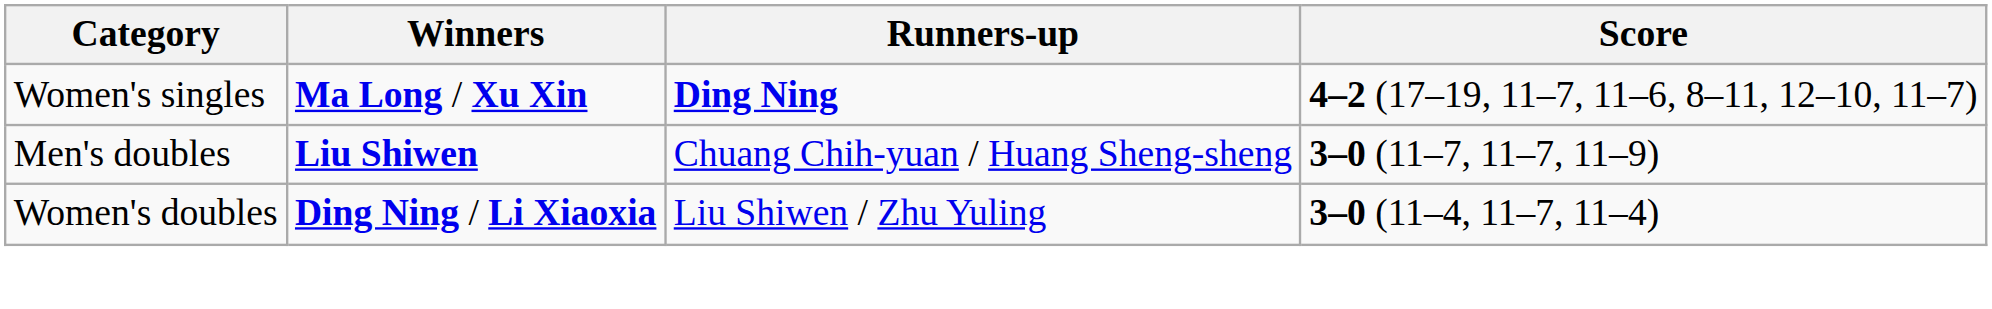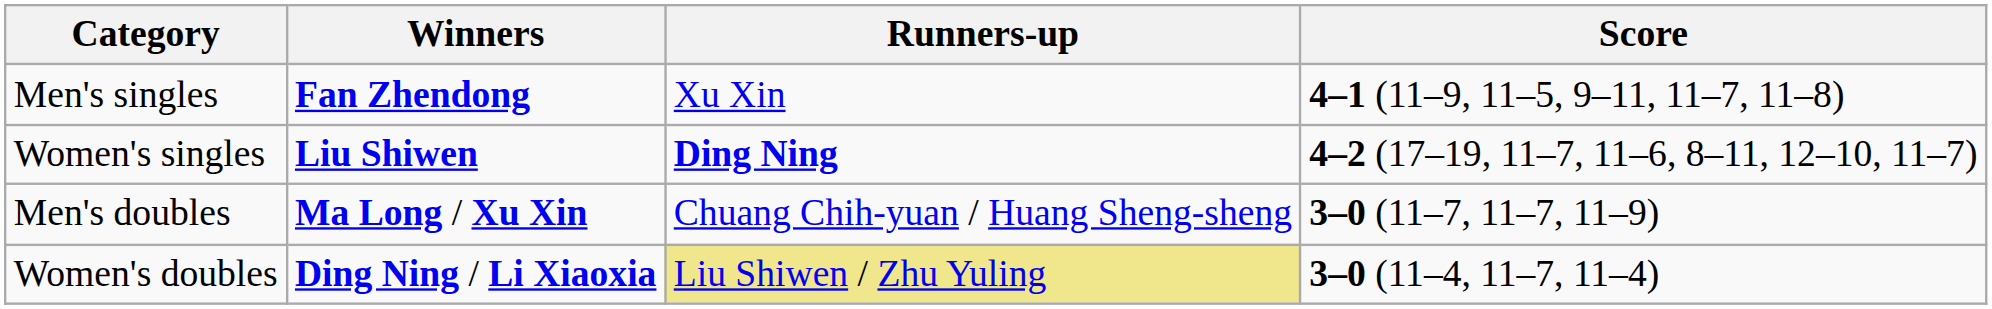+ row: Men's singles | Fan Zhendong | Xu Xin | 4–1 (11–9, 11–5, 9–11, 11–7, 11–8)
Women's singles | Winners: Ma Long / Xu Xin -> Liu Shiwen
Men's doubles | Winners: Liu Shiwen -> Ma Long / Xu Xin
Women's doubles | Runners-up: no background -> khaki background
